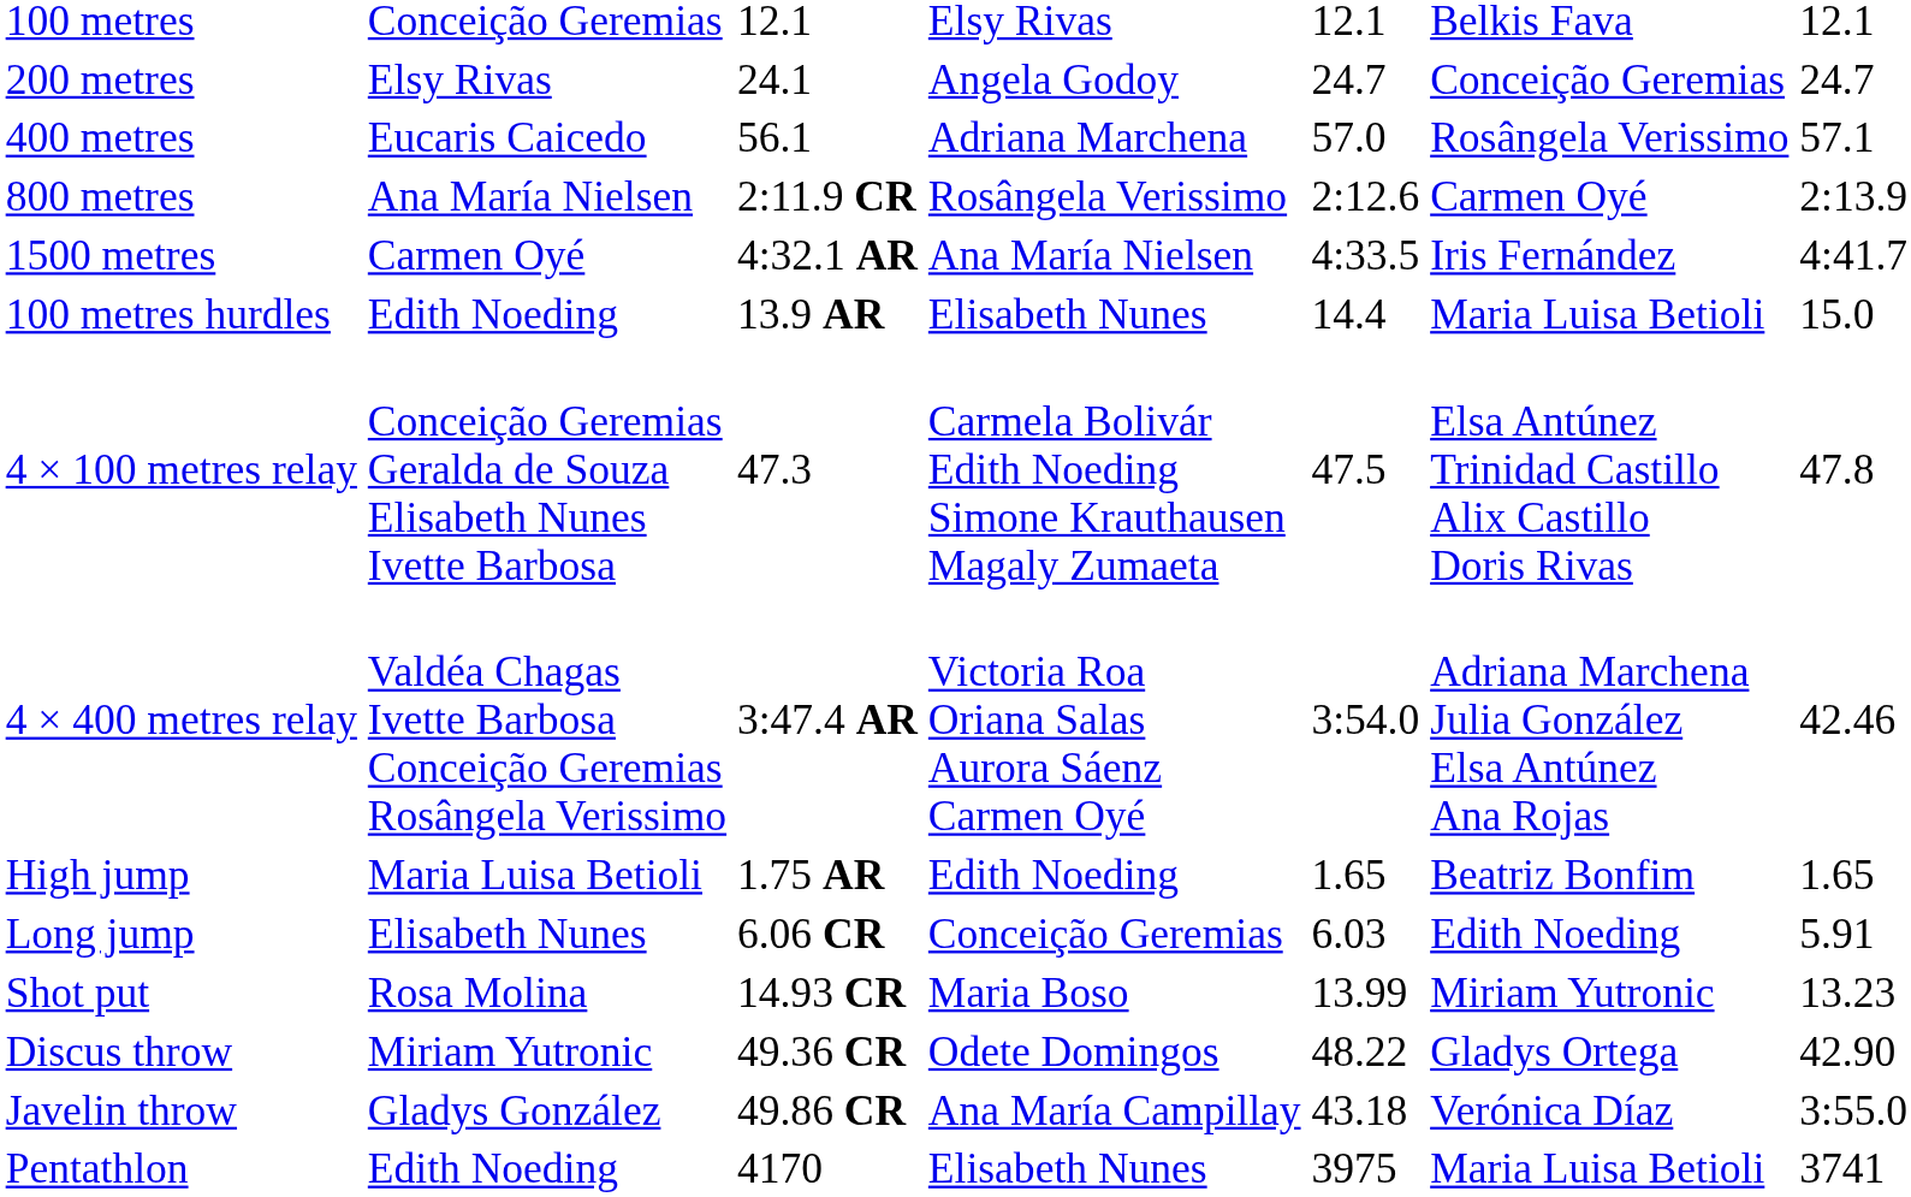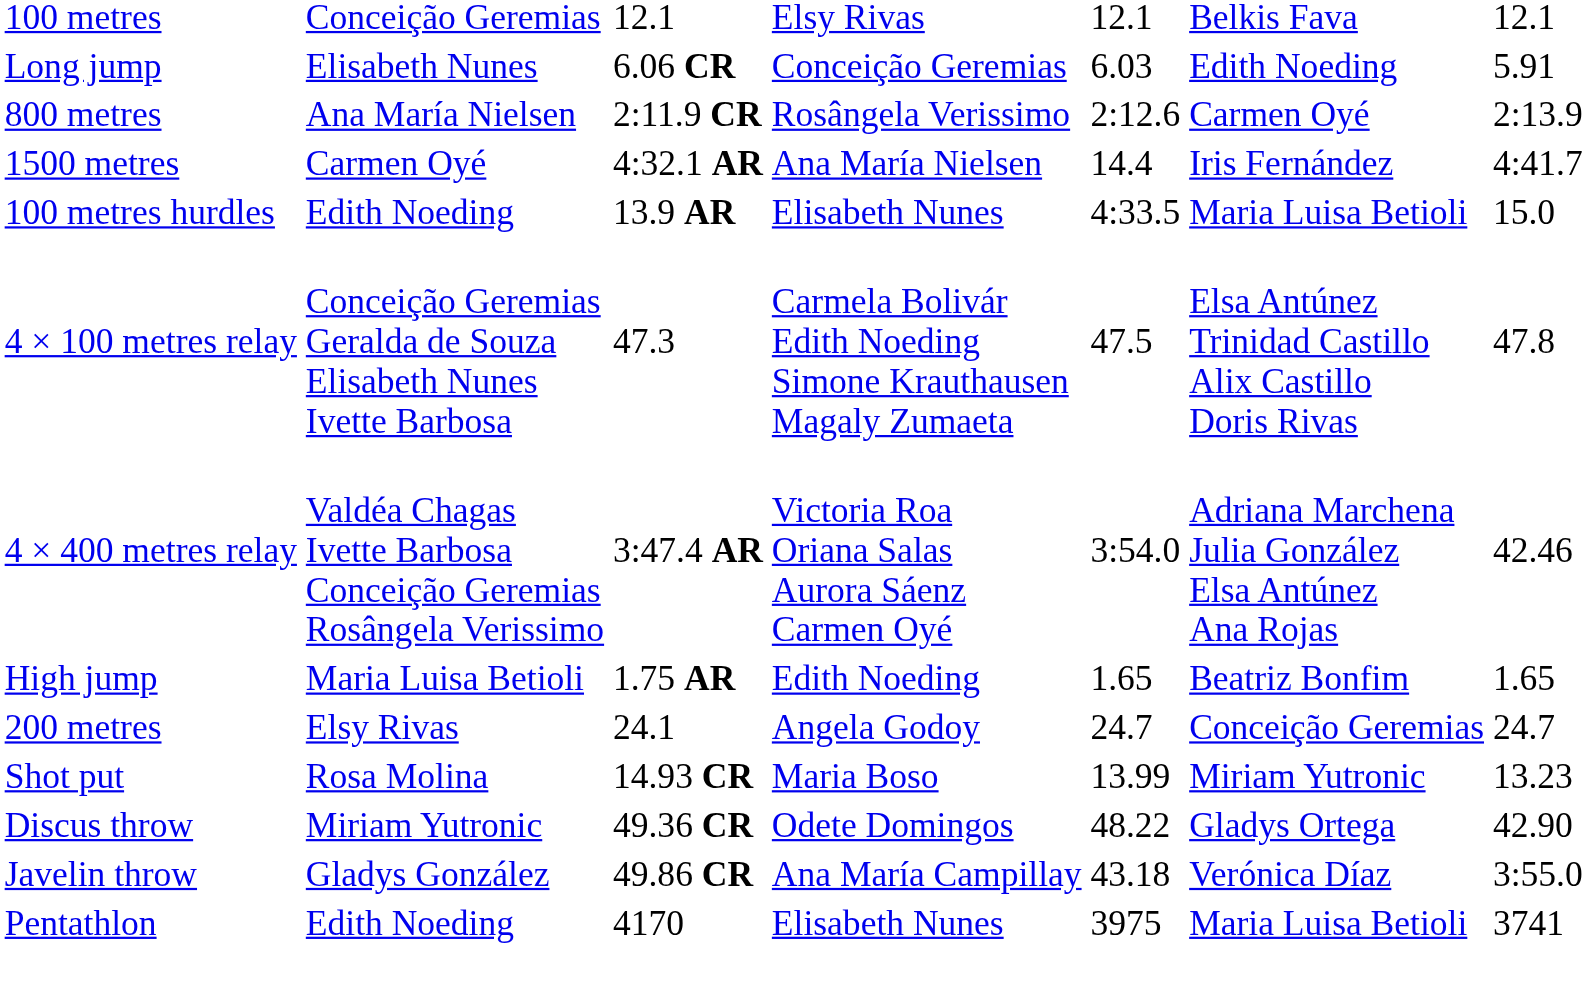rows swapped: 200 metres <-> Long jump
- row: 400 metres | Eucaris Caicedo | 56.1 | Adriana Marchena | 57.0 | Rosângela Verissimo | 57.1
1500 metres | column 5: 4:33.5 -> 14.4
100 metres hurdles | column 5: 14.4 -> 4:33.5
